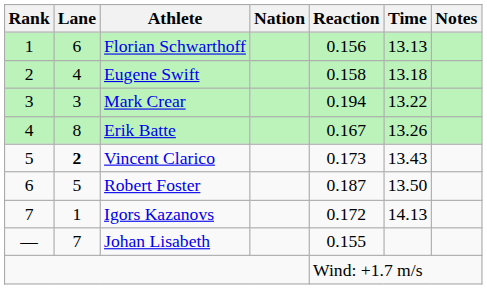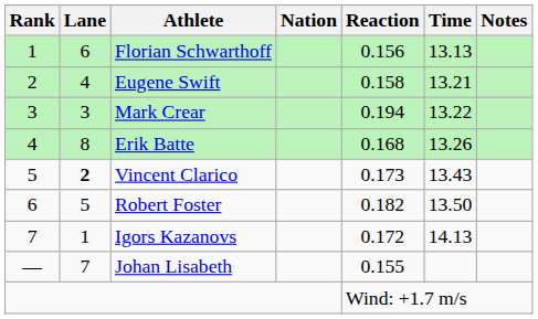Eugene Swift | Time: 13.18 -> 13.21
Erik Batte | Reaction: 0.167 -> 0.168
Robert Foster | Reaction: 0.187 -> 0.182
